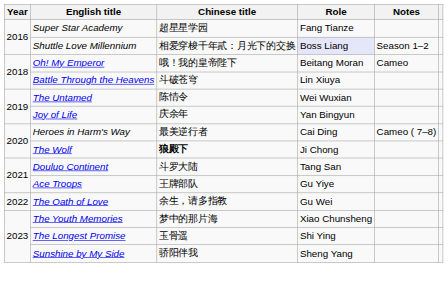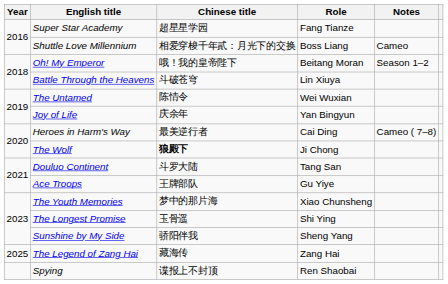Shuttle Love Millennium | Role: lavender background -> no background
Shuttle Love Millennium | Notes: Season 1–2 -> Cameo
Oh! My Emperor | Notes: Cameo -> Season 1–2
- row: 2022 | The Oath of Love | 余生，请多指教 | Gu Wei
+ row: 2025 | The Legend of Zang Hai | 藏海传 | Zang Hai
+ row: Spying | 谍报上不封顶 | Ren Shaobai
